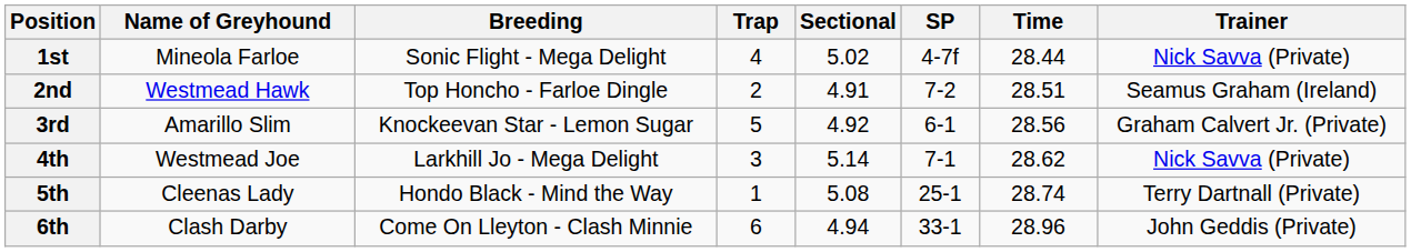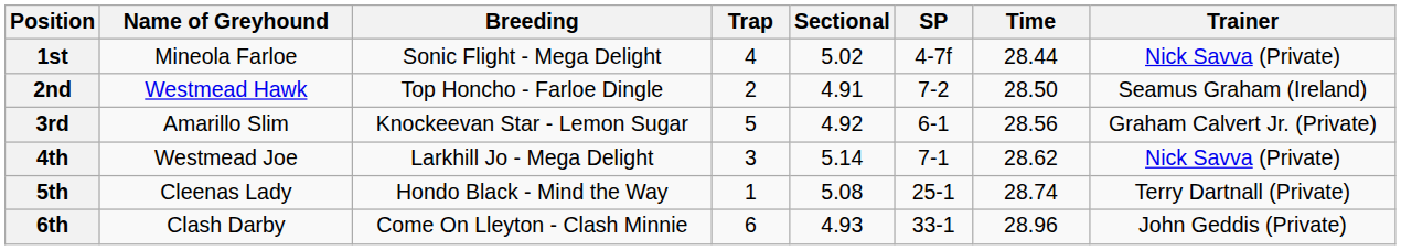2nd | Time: 28.51 -> 28.50
6th | Sectional: 4.94 -> 4.93
